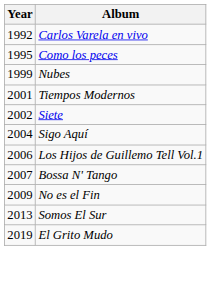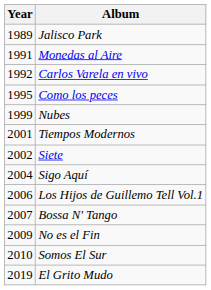+ row: 1989 | Jalisco Park
+ row: 1991 | Monedas al Aire
Somos El Sur | Year: 2013 -> 2010
